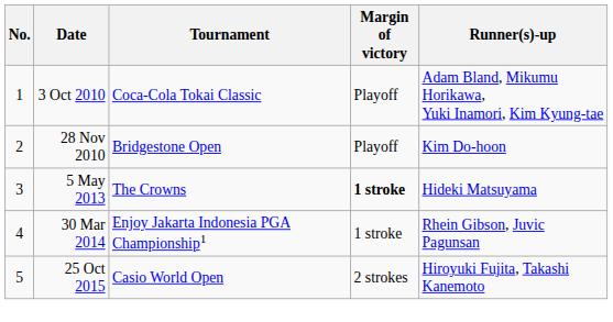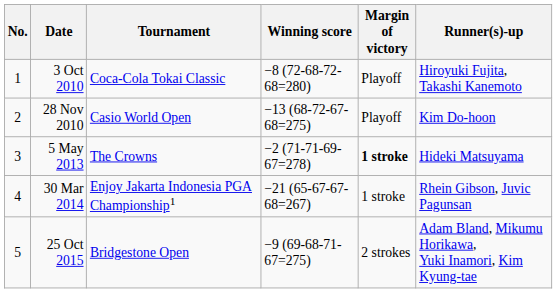+ column: Winning score | −8 (72-68-72-68=280) | −13 (68-72-67-68=275) | −2 (71-71-69-67=278) | −21 (65-67-67-68=267) | −9 (69-68-71-67=275)
3 Oct 2010 | Runner(s)-up: Adam Bland, Mikumu Horikawa, Yuki Inamori, Kim Kyung-tae -> Hiroyuki Fujita, Takashi Kanemoto
28 Nov 2010 | Tournament: Bridgestone Open -> Casio World Open
25 Oct 2015 | Tournament: Casio World Open -> Bridgestone Open
25 Oct 2015 | Runner(s)-up: Hiroyuki Fujita, Takashi Kanemoto -> Adam Bland, Mikumu Horikawa, Yuki Inamori, Kim Kyung-tae
